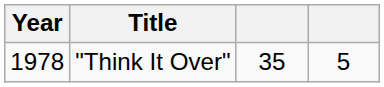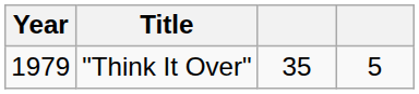"Think It Over" | Year: 1978 -> 1979
